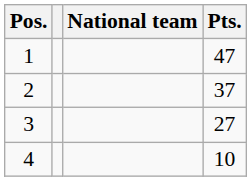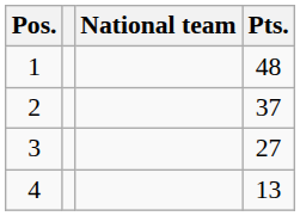1 | Pts.: 47 -> 48
4 | Pts.: 10 -> 13
